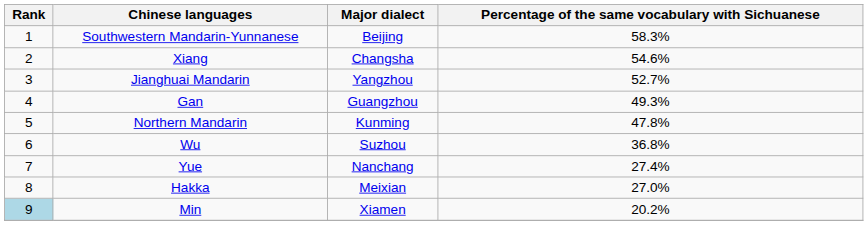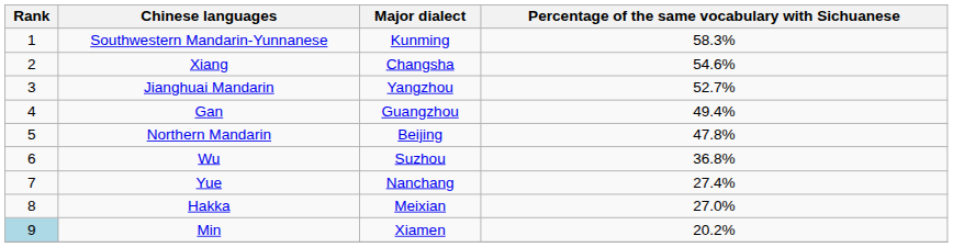Southwestern Mandarin-Yunnanese | Major dialect: Beijing -> Kunming
Gan | Percentage of the same vocabulary with Sichuanese: 49.3% -> 49.4%
Northern Mandarin | Major dialect: Kunming -> Beijing
